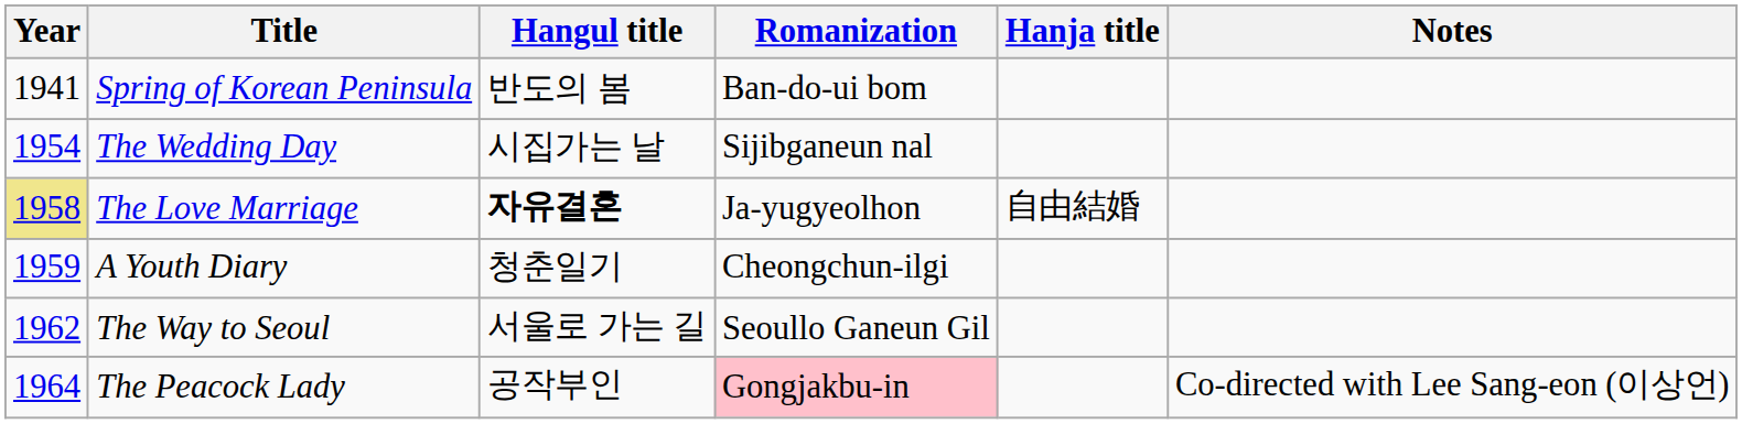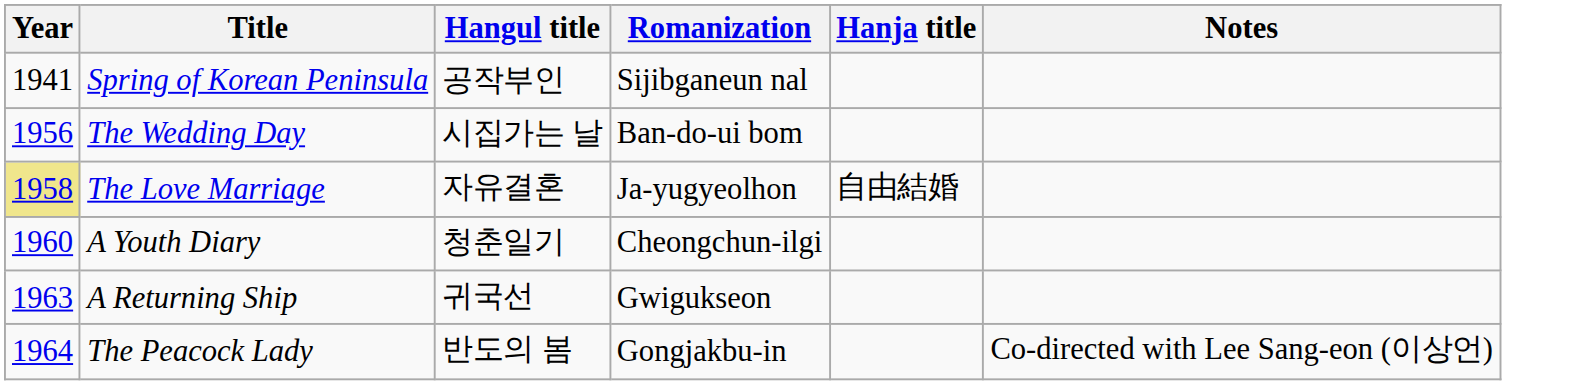Spring of Korean Peninsula | Hangul title: 반도의 봄 -> 공작부인
Spring of Korean Peninsula | Romanization: Ban-do-ui bom -> Sijibganeun nal
The Wedding Day | Year: 1954 -> 1956
The Wedding Day | Romanization: Sijibganeun nal -> Ban-do-ui bom
The Love Marriage | Hangul title: bold -> normal
A Youth Diary | Year: 1959 -> 1960
- row: 1962 | The Way to Seoul | 서울로 가는 길 | Seoullo Ganeun Gil
+ row: 1963 | A Returning Ship | 귀국선 | Gwigukseon
The Peacock Lady | Hangul title: 공작부인 -> 반도의 봄
The Peacock Lady | Romanization: pink background -> no background
